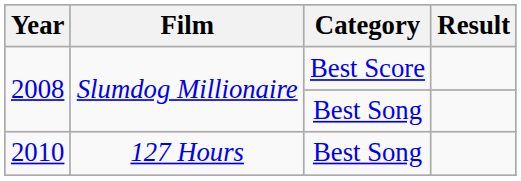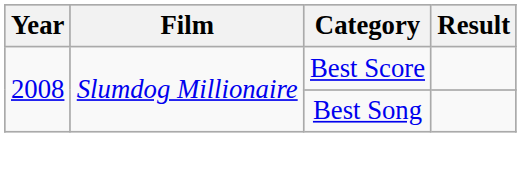- row: 2010 | 127 Hours | Best Song
